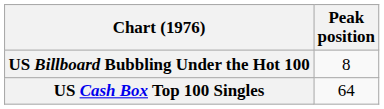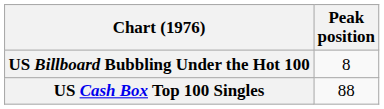US Cash Box Top 100 Singles | Peak position: 64 -> 88
